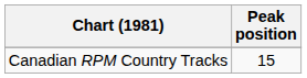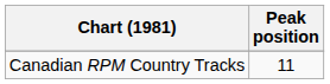Canadian RPM Country Tracks | Peak position: 15 -> 11
